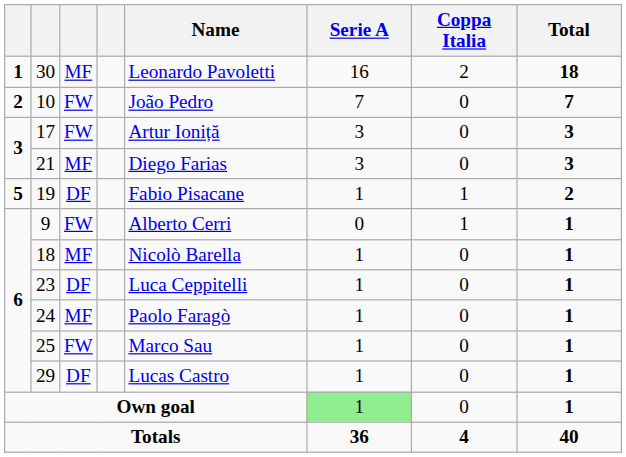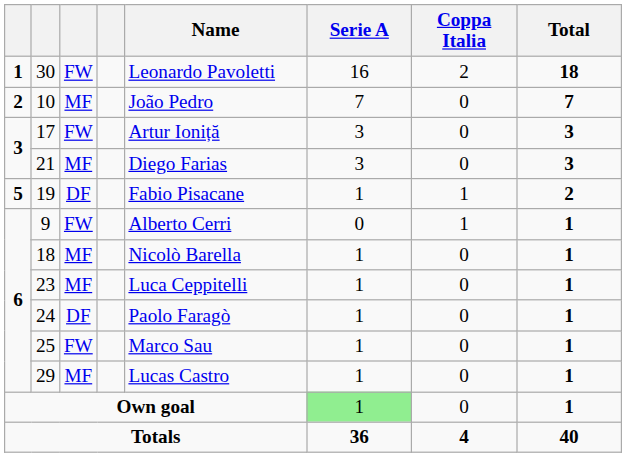30 | column 3: MF -> FW
10 | column 3: FW -> MF
23 | column 3: DF -> MF
24 | column 3: MF -> DF
29 | column 3: DF -> MF
